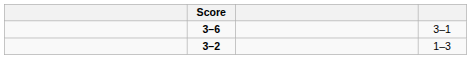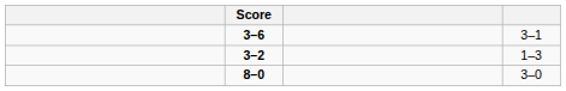+ row: 8–0 | 3–0
